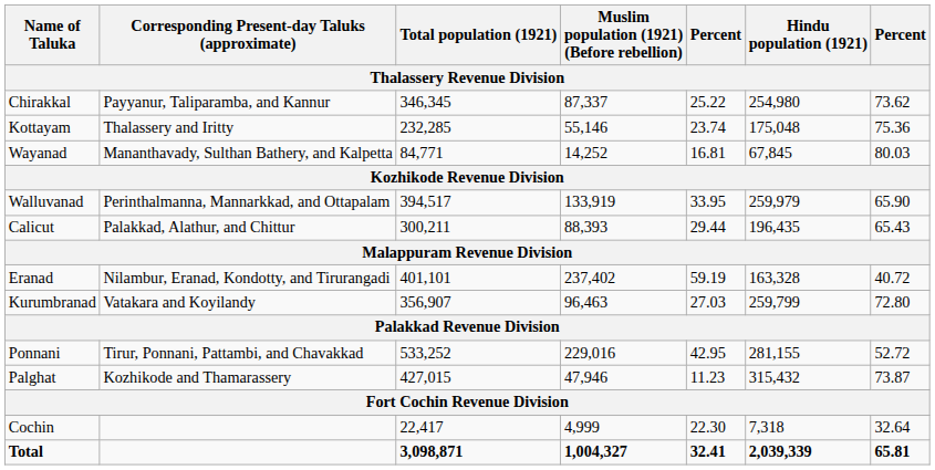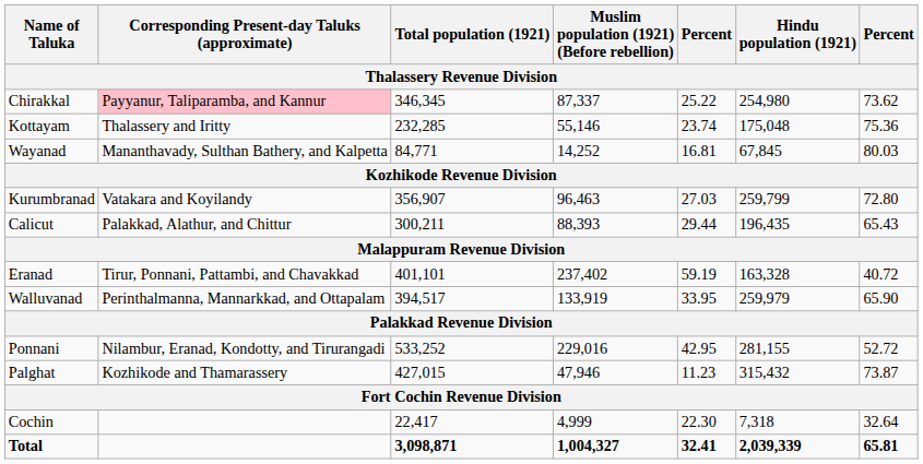Chirakkal | Corresponding Present-day Taluks (approximate): no background -> pink background
rows swapped: Kurumbranad <-> Walluvanad
Eranad | Corresponding Present-day Taluks (approximate): Nilambur, Eranad, Kondotty, and Tirurangadi -> Tirur, Ponnani, Pattambi, and Chavakkad
Ponnani | Corresponding Present-day Taluks (approximate): Tirur, Ponnani, Pattambi, and Chavakkad -> Nilambur, Eranad, Kondotty, and Tirurangadi
